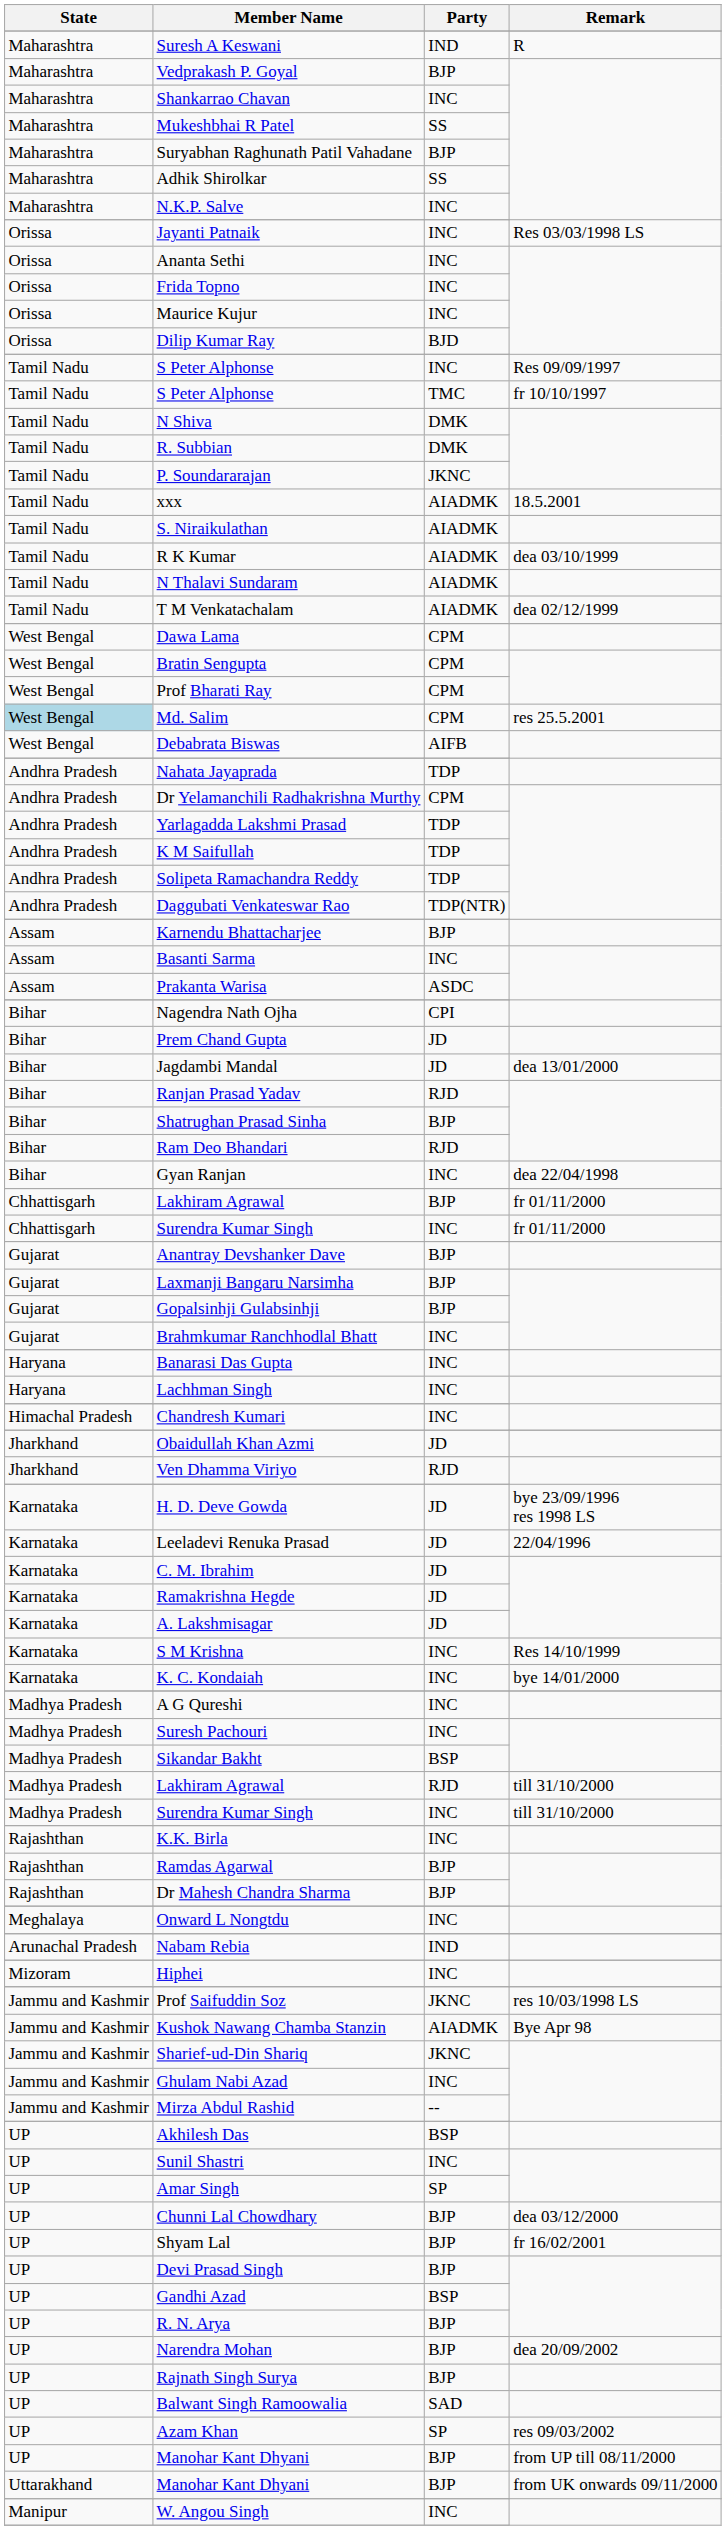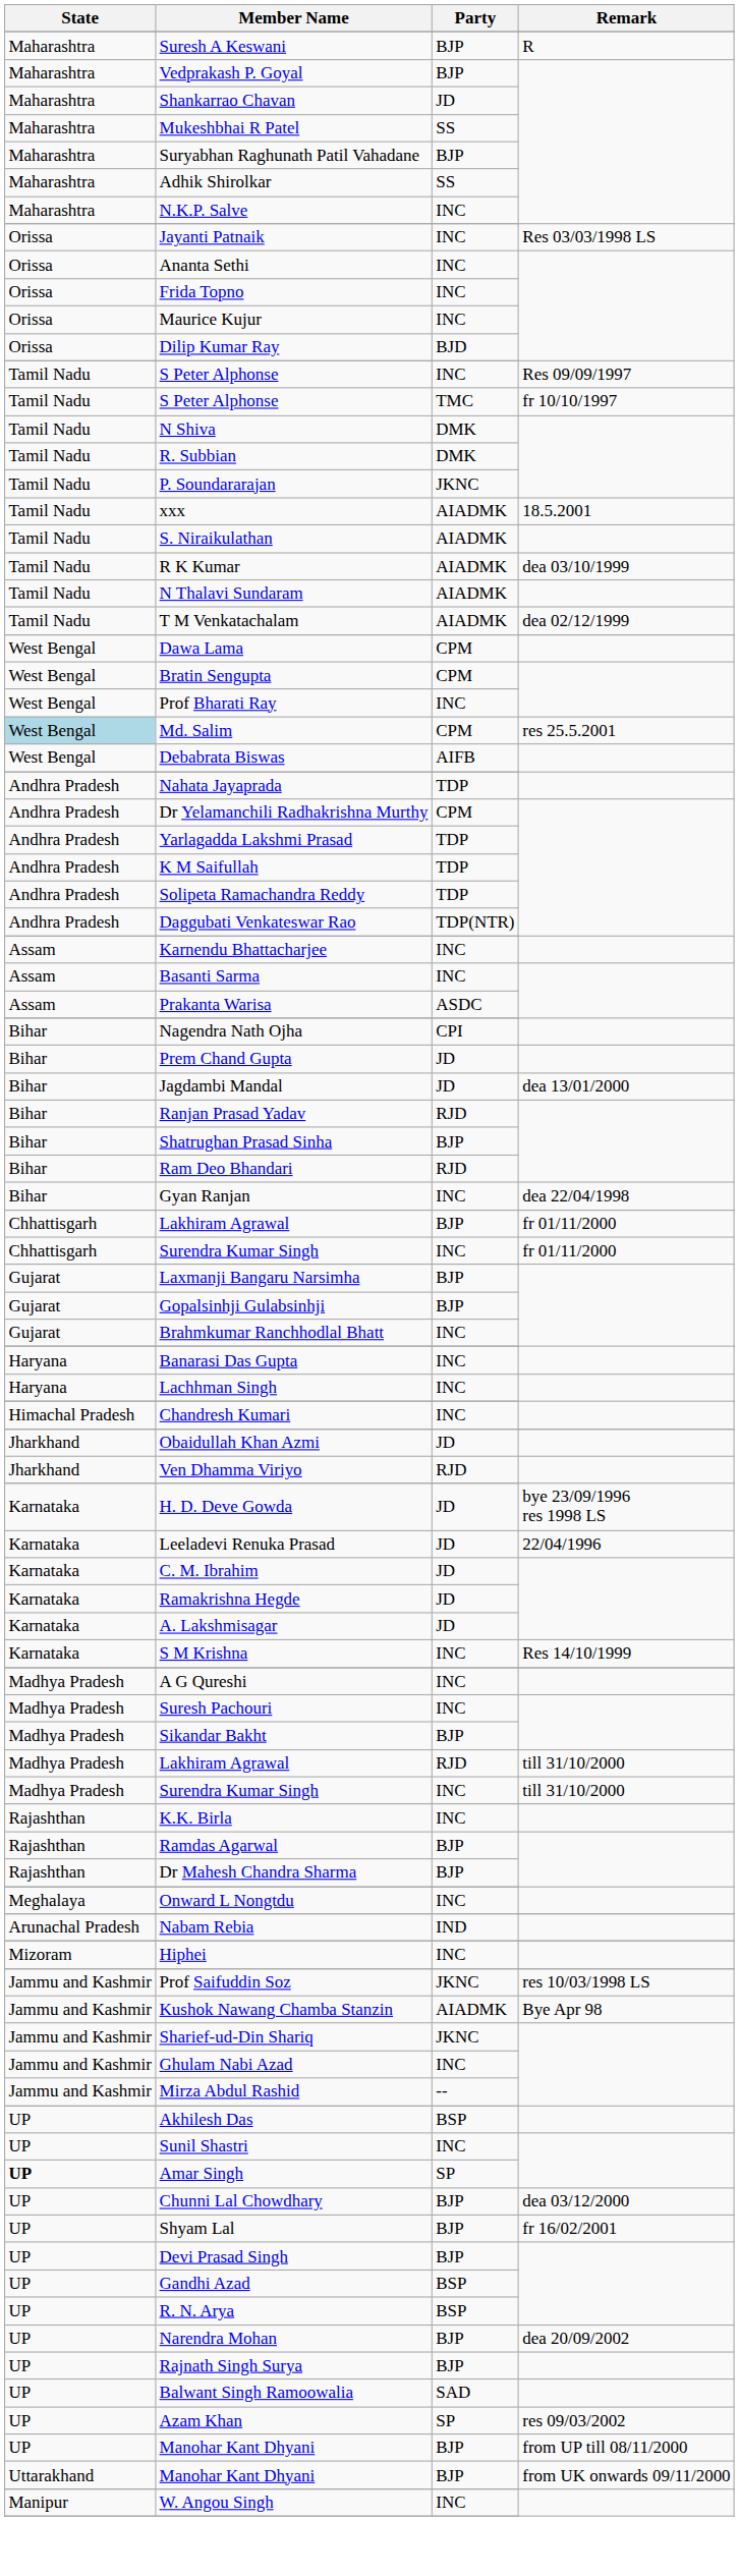Suresh A Keswani | Party: IND -> BJP
Shankarrao Chavan | Party: INC -> JD
Prof Bharati Ray | Party: CPM -> INC
Karnendu Bhattacharjee | Party: BJP -> INC
- row: Gujarat | Anantray Devshanker Dave | BJP
- row: Karnataka | K. C. Kondaiah | INC | bye 14/01/2000
Sikandar Bakht | Party: BSP -> BJP
Amar Singh | State: normal -> bold
R. N. Arya | Party: BJP -> BSP
